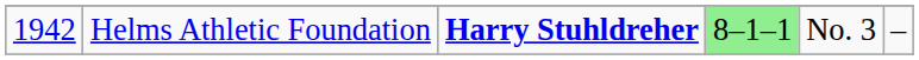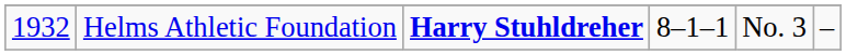Helms Athletic Foundation | column 1: 1942 -> 1932
Helms Athletic Foundation | column 4: lightgreen background -> no background
